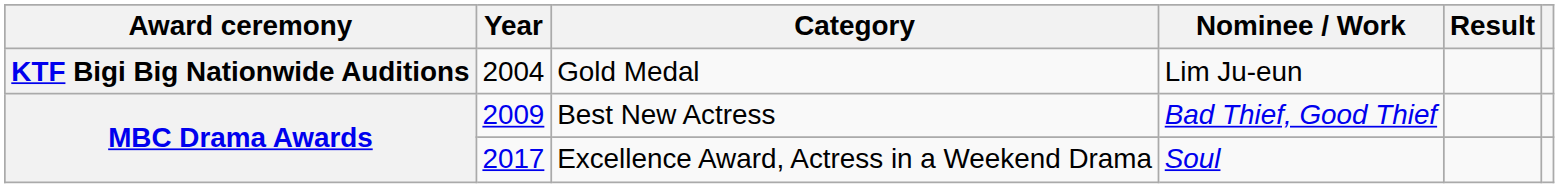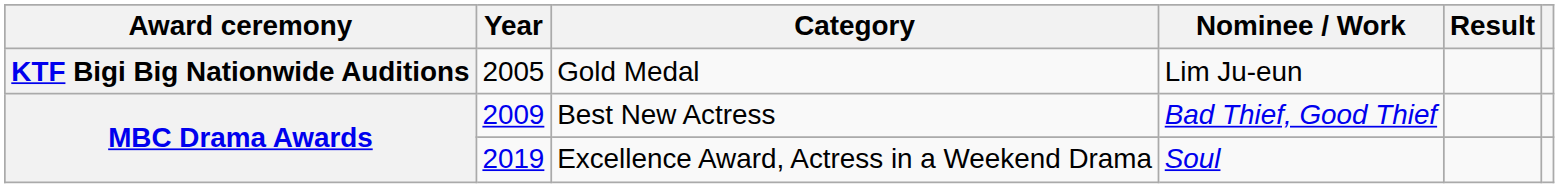Gold Medal | Year: 2004 -> 2005
Excellence Award, Actress in a Weekend Drama | Year: 2017 -> 2019
